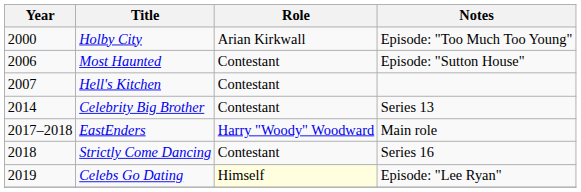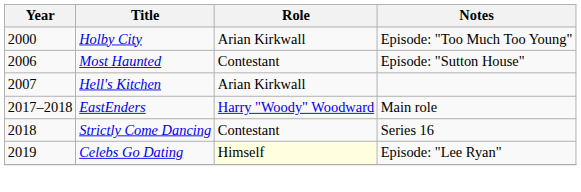Hell's Kitchen | Role: Contestant -> Arian Kirkwall
- row: 2014 | Celebrity Big Brother | Contestant | Series 13
